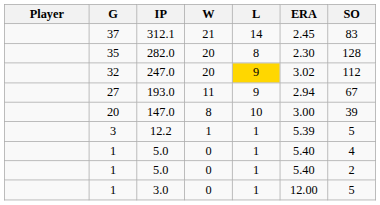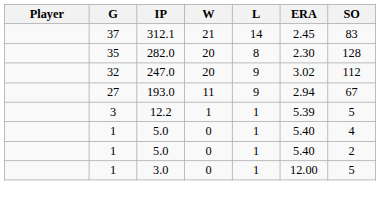247.0 | L: gold background -> no background
- row: 20 | 147.0 | 8 | 10 | 3.00 | 39
